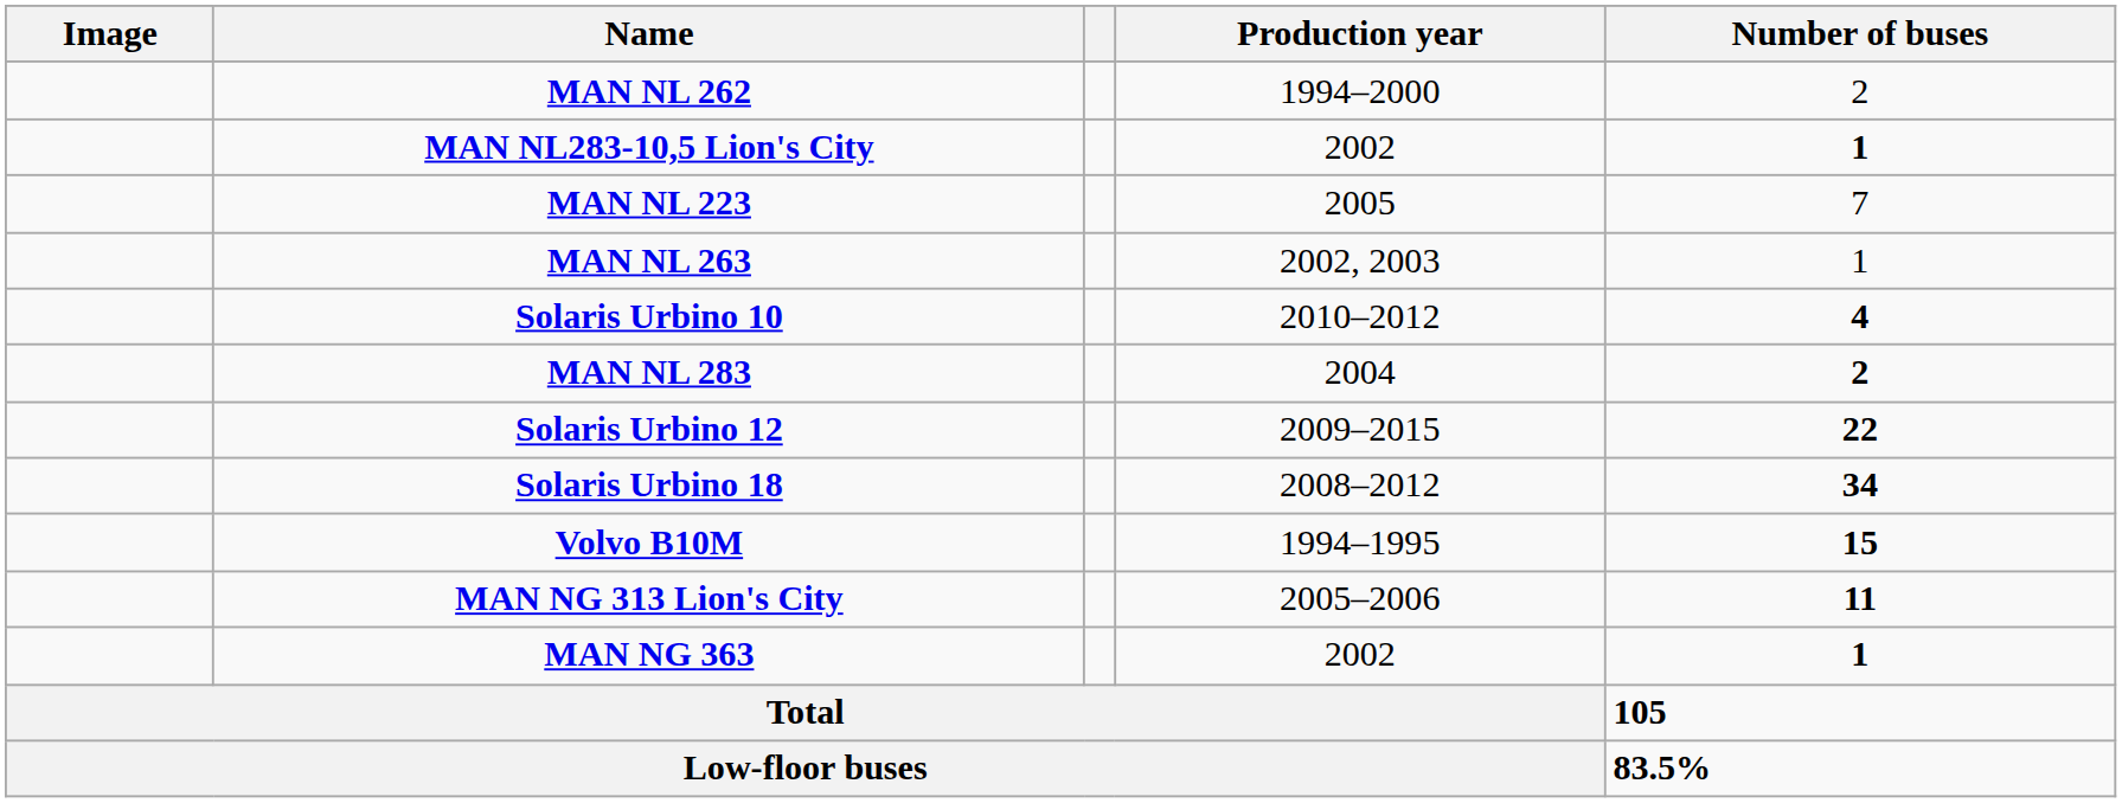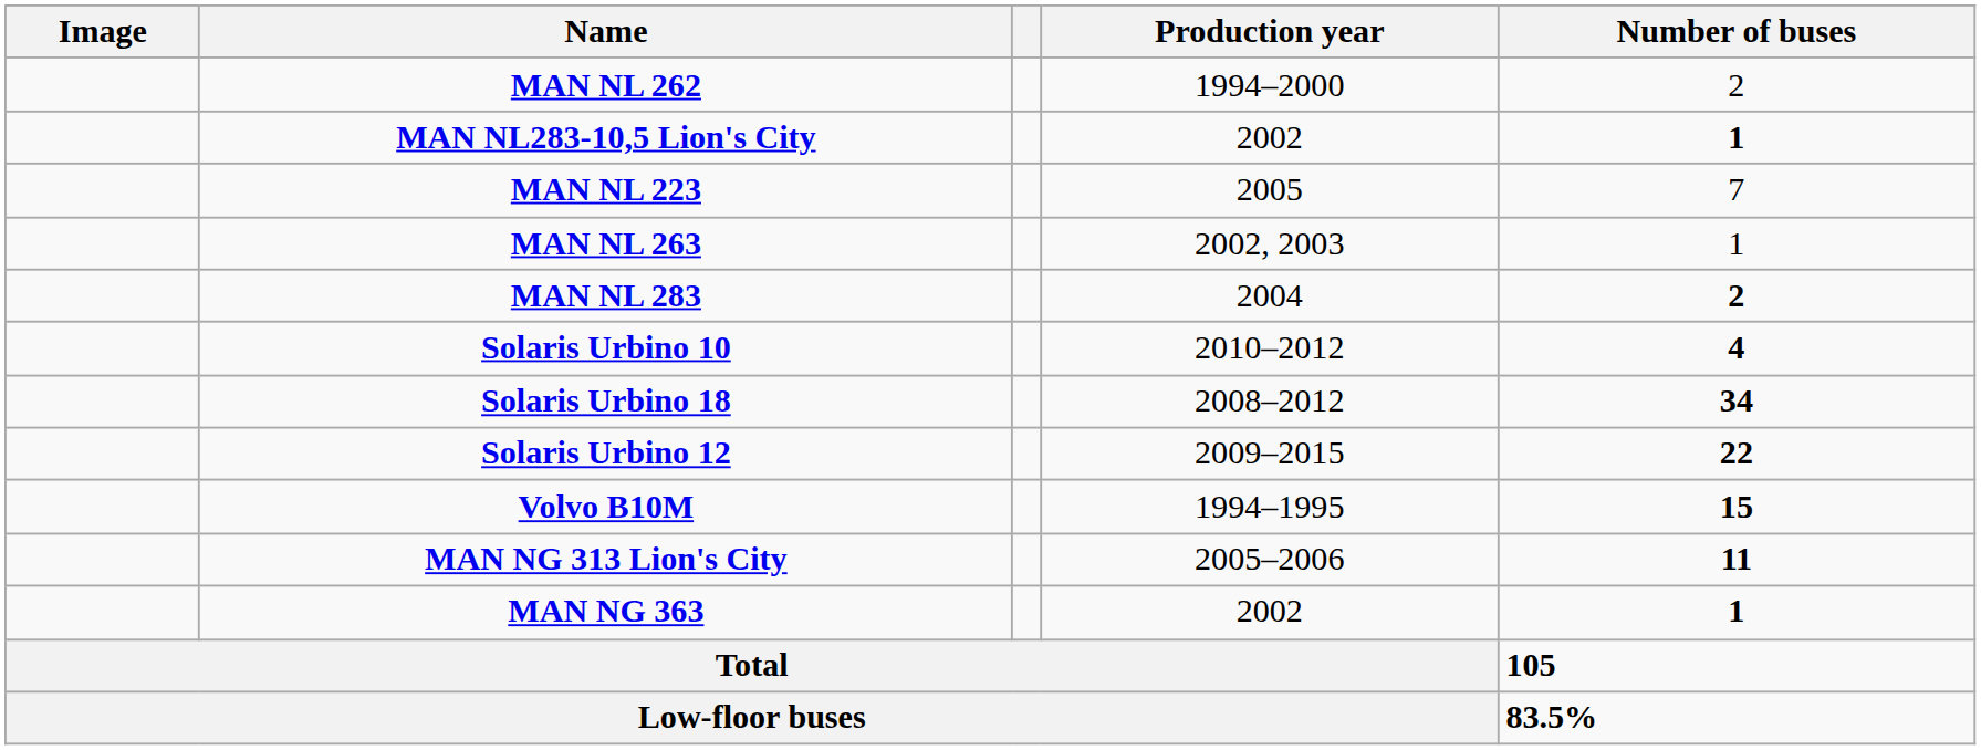rows swapped: MAN NL 283 <-> Solaris Urbino 10
rows swapped: Solaris Urbino 12 <-> Solaris Urbino 18
